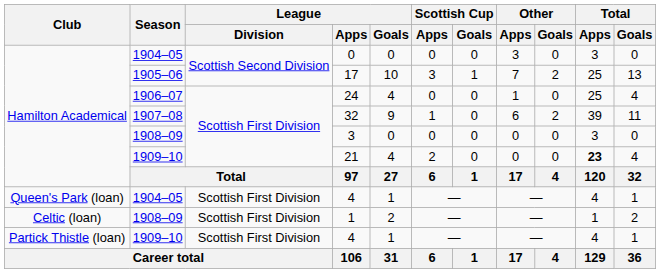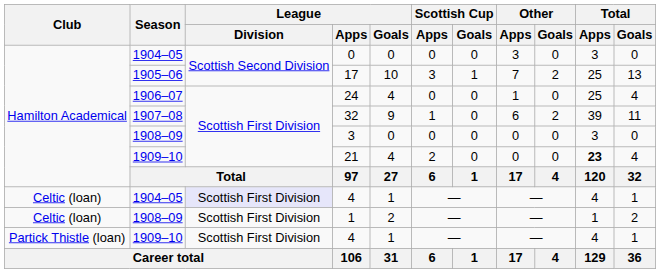1904–05 / 4 | Club: Queen's Park (loan) -> Celtic (loan)
1904–05 / 4 | League / Division: no background -> lavender background
